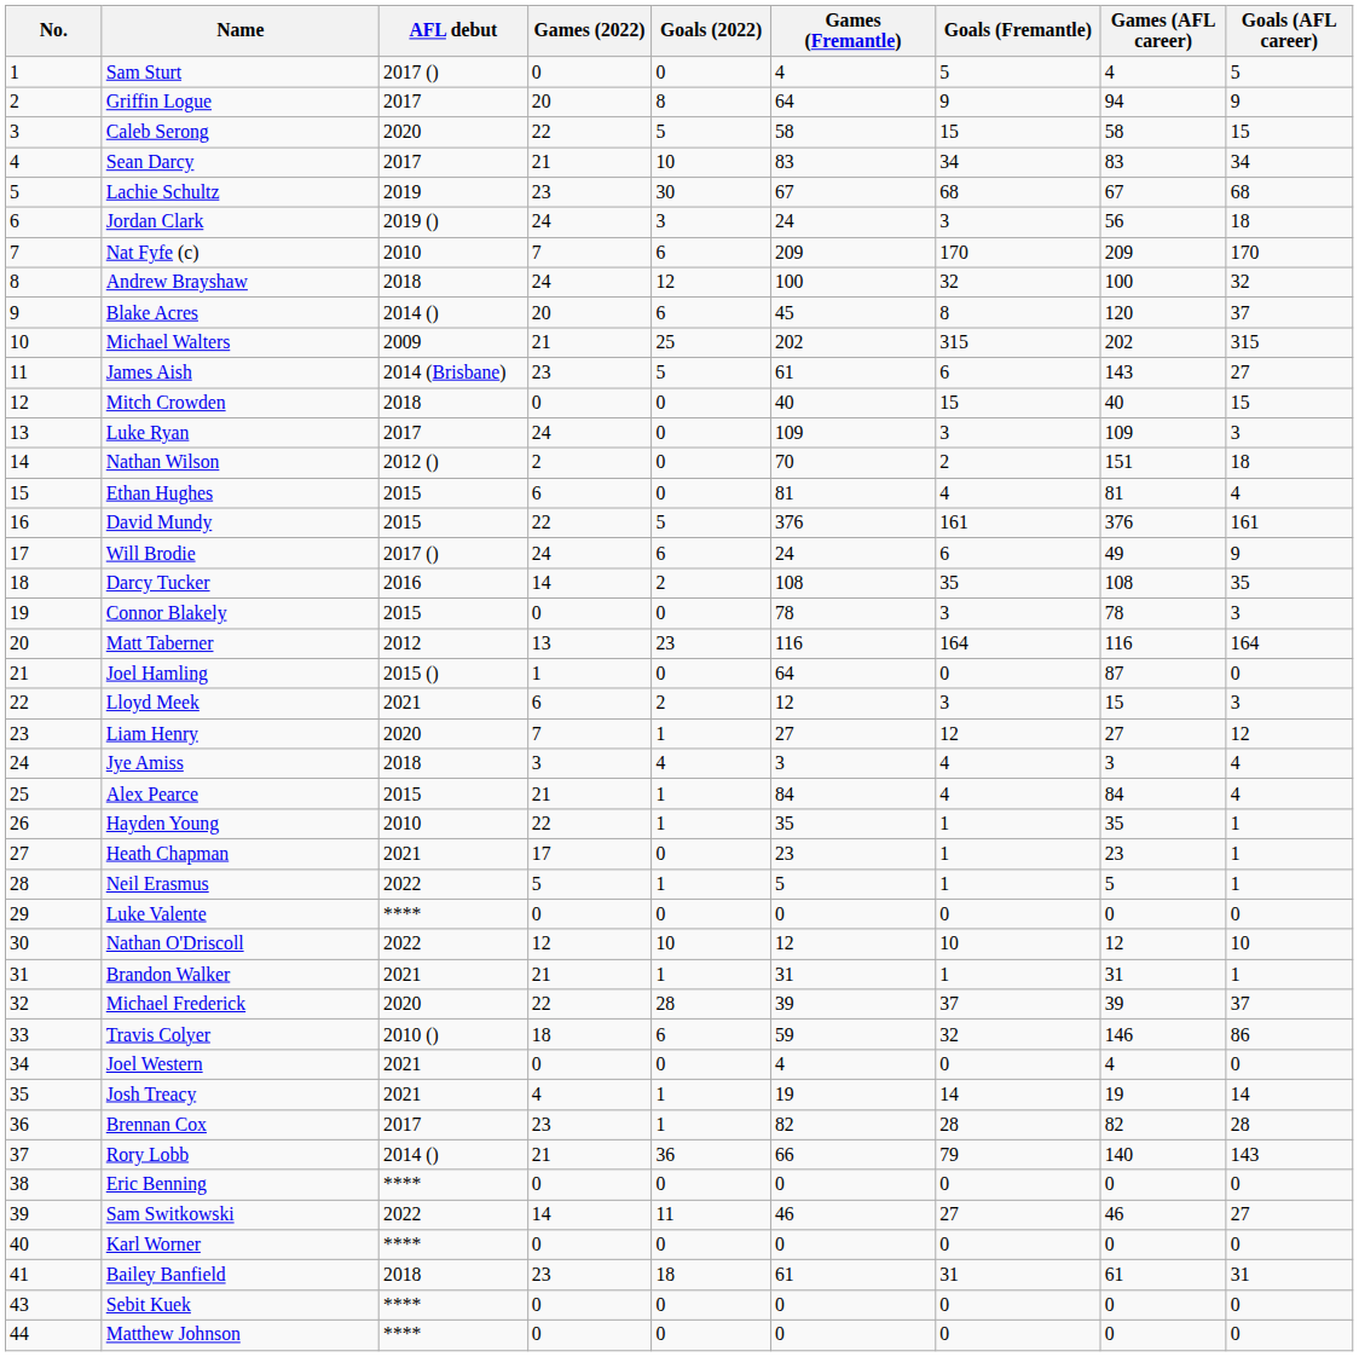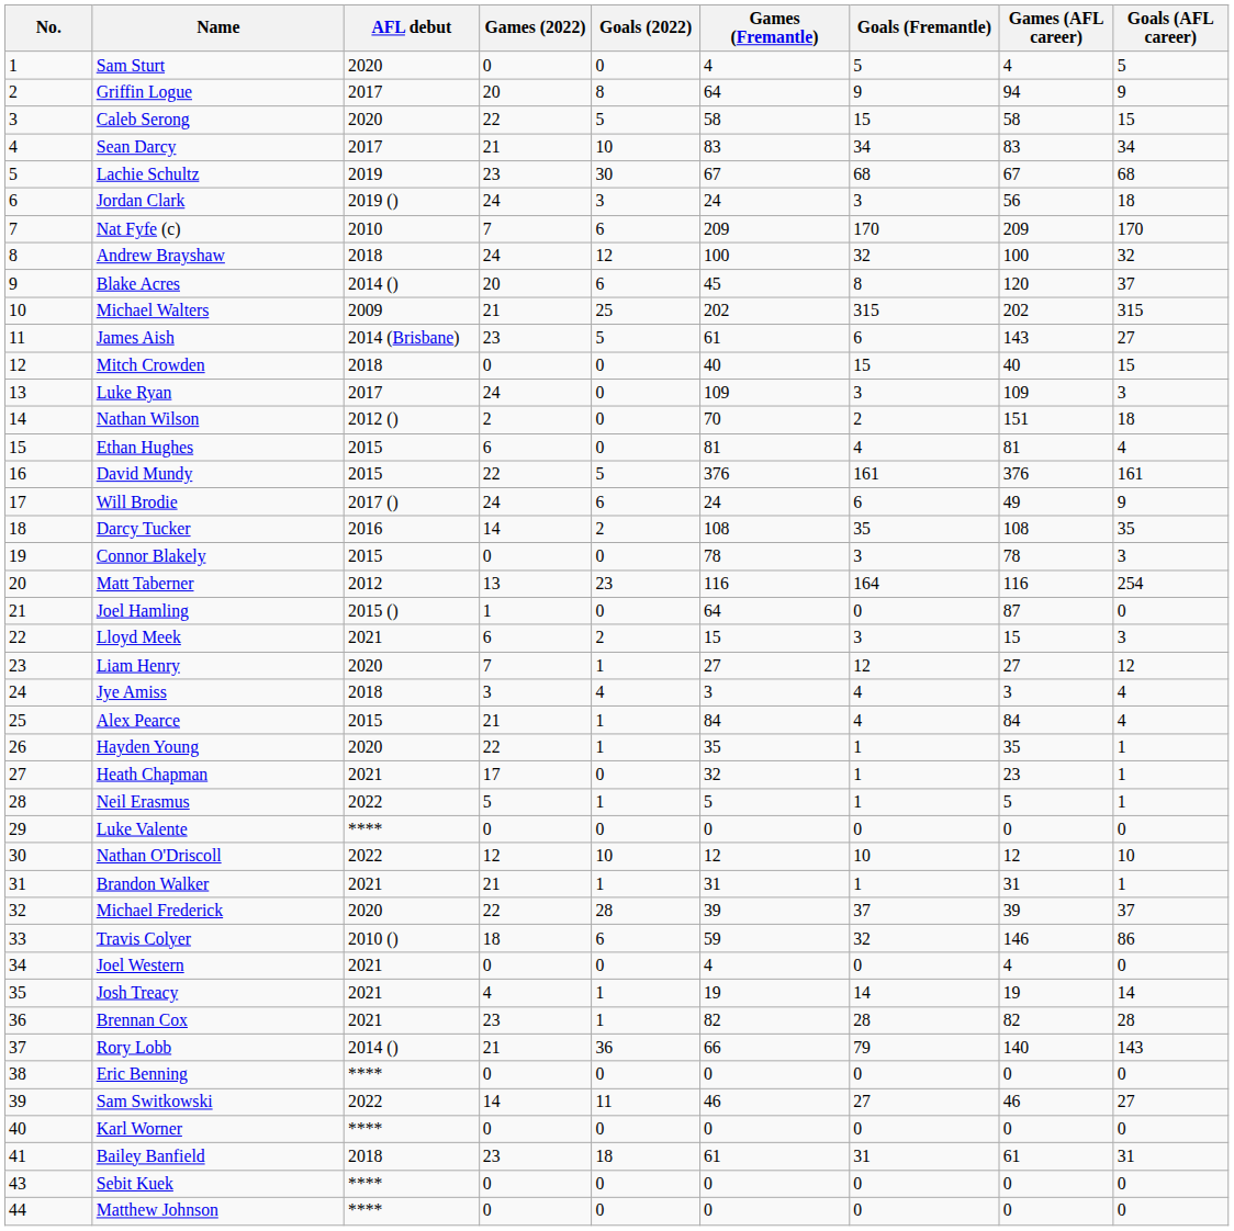Sam Sturt | AFL debut: 2017 () -> 2020
Matt Taberner | Goals (AFL career): 164 -> 254
Lloyd Meek | Games (Fremantle): 12 -> 15
Hayden Young | AFL debut: 2010 -> 2020
Heath Chapman | Games (Fremantle): 23 -> 32
Brennan Cox | AFL debut: 2017 -> 2021
